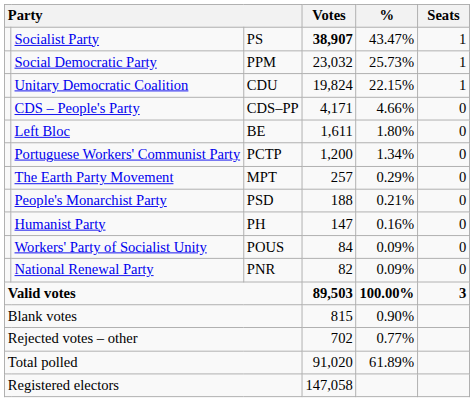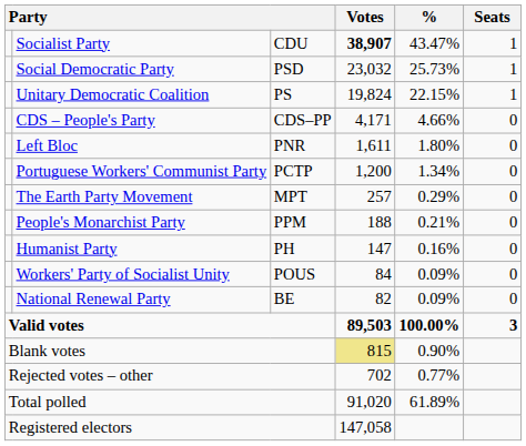Socialist Party | column 3: PS -> CDU
Social Democratic Party | column 3: PPM -> PSD
Unitary Democratic Coalition | column 3: CDU -> PS
Left Bloc | column 3: BE -> PNR
People's Monarchist Party | column 3: PSD -> PPM
National Renewal Party | column 3: PNR -> BE
Blank votes | Votes: no background -> khaki background
